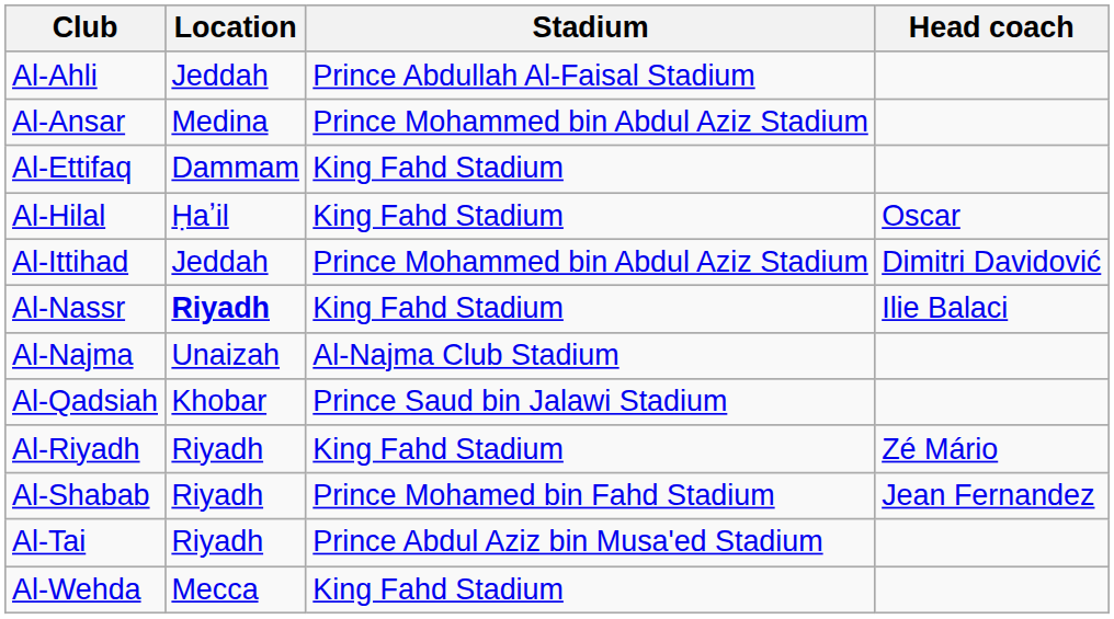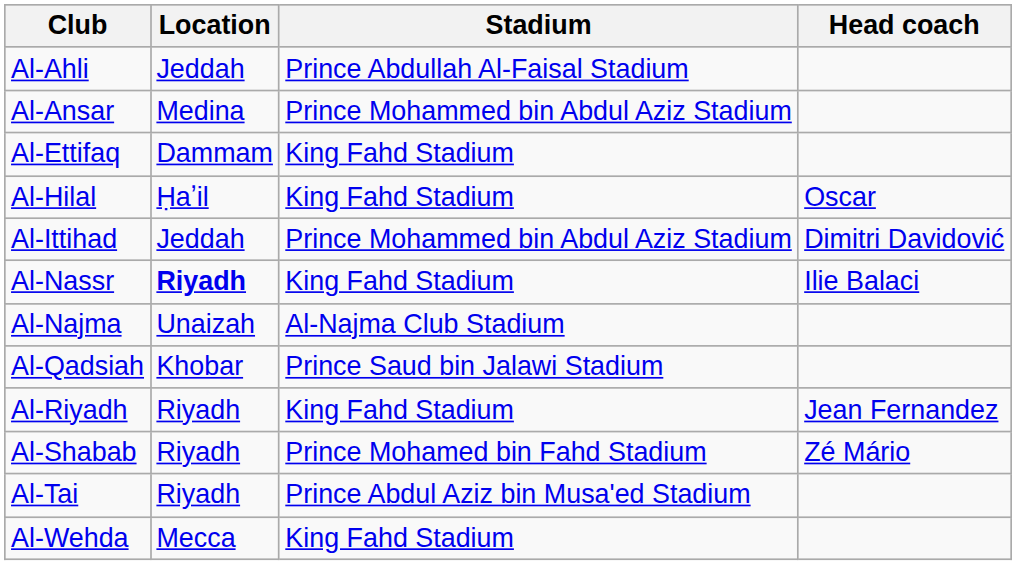Al-Riyadh | Head coach: Zé Mário -> Jean Fernandez
Al-Shabab | Head coach: Jean Fernandez -> Zé Mário
